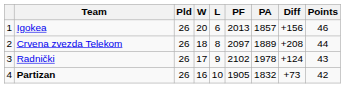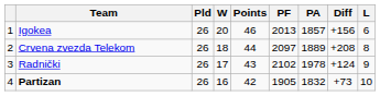columns swapped: L <-> Points
